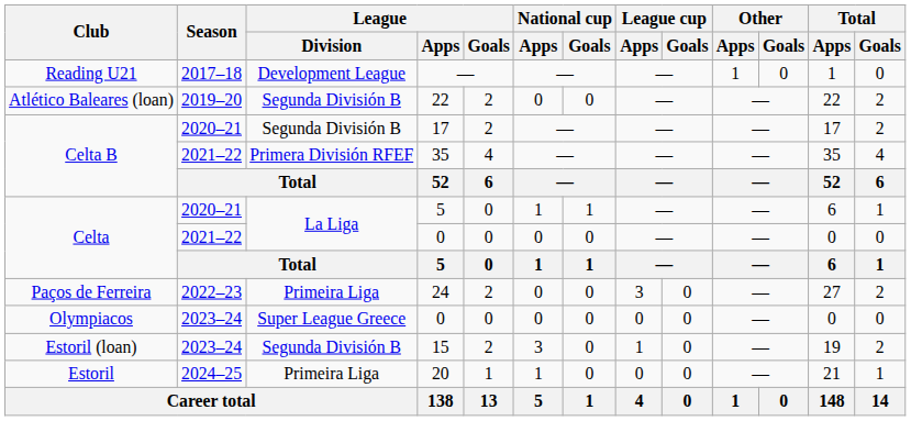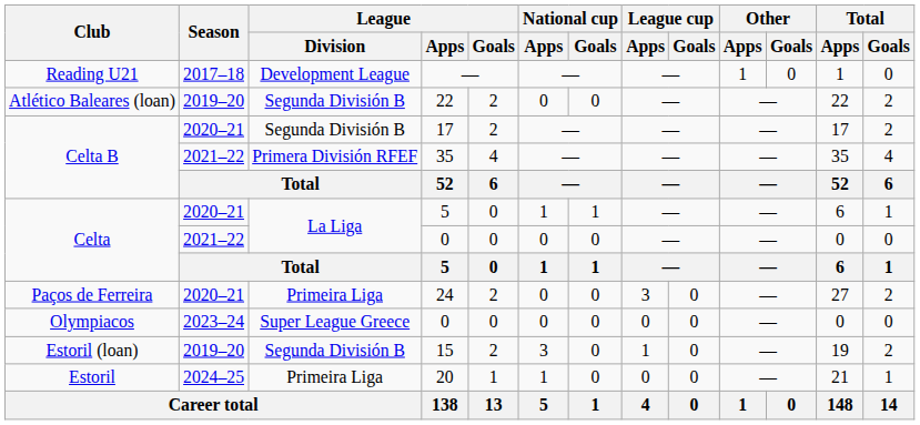24 | Season: 2022–23 -> 2020–21
15 | Season: 2023–24 -> 2019–20
